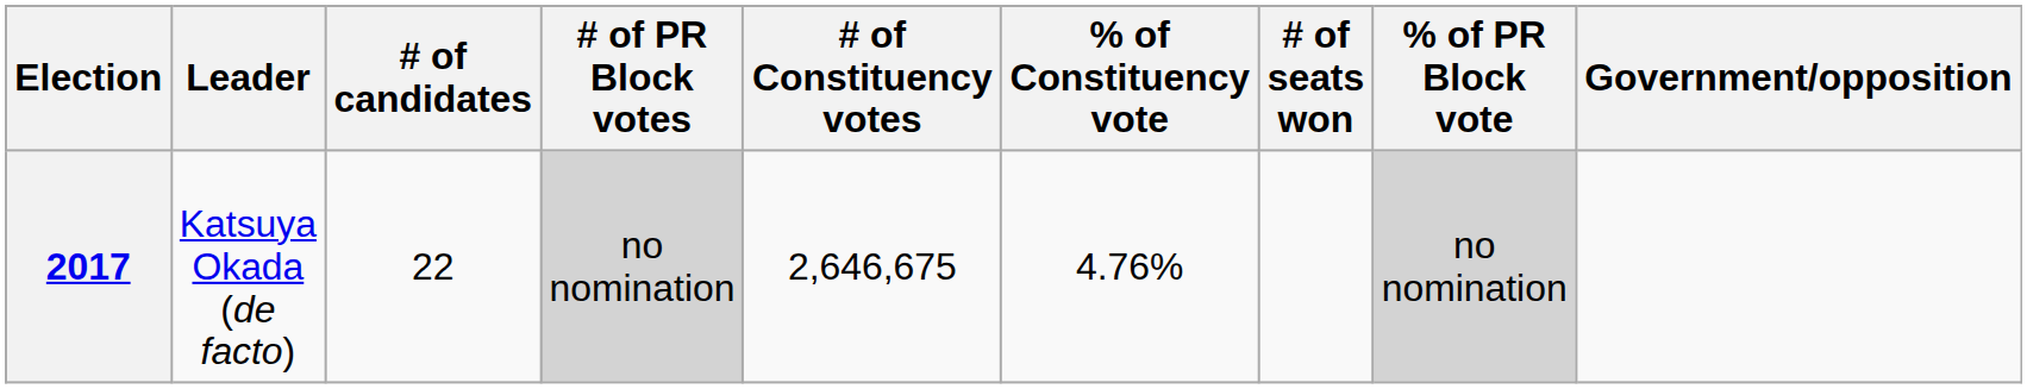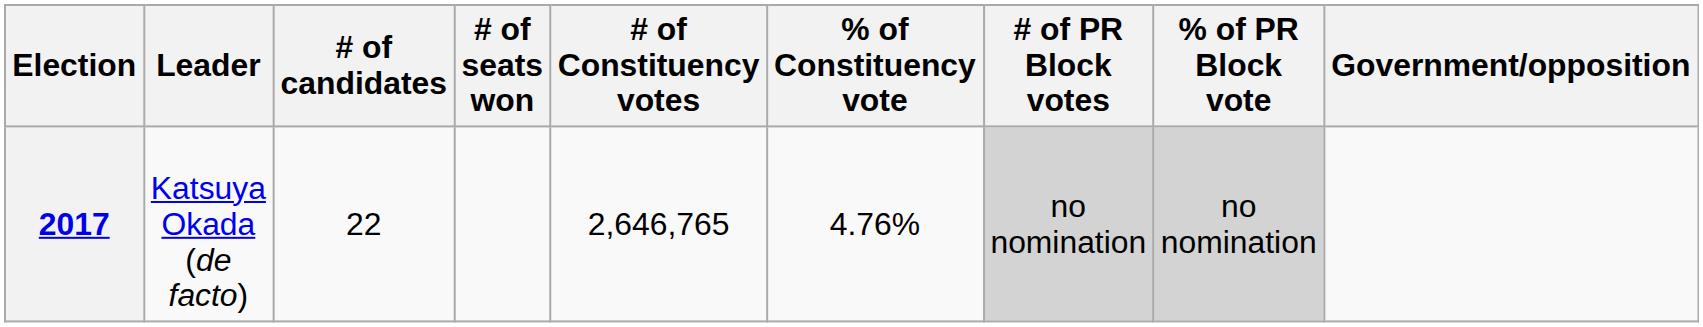columns swapped: # of seats won <-> # of PR Block votes
2017 | # of Constituency votes: 2,646,675 -> 2,646,765
